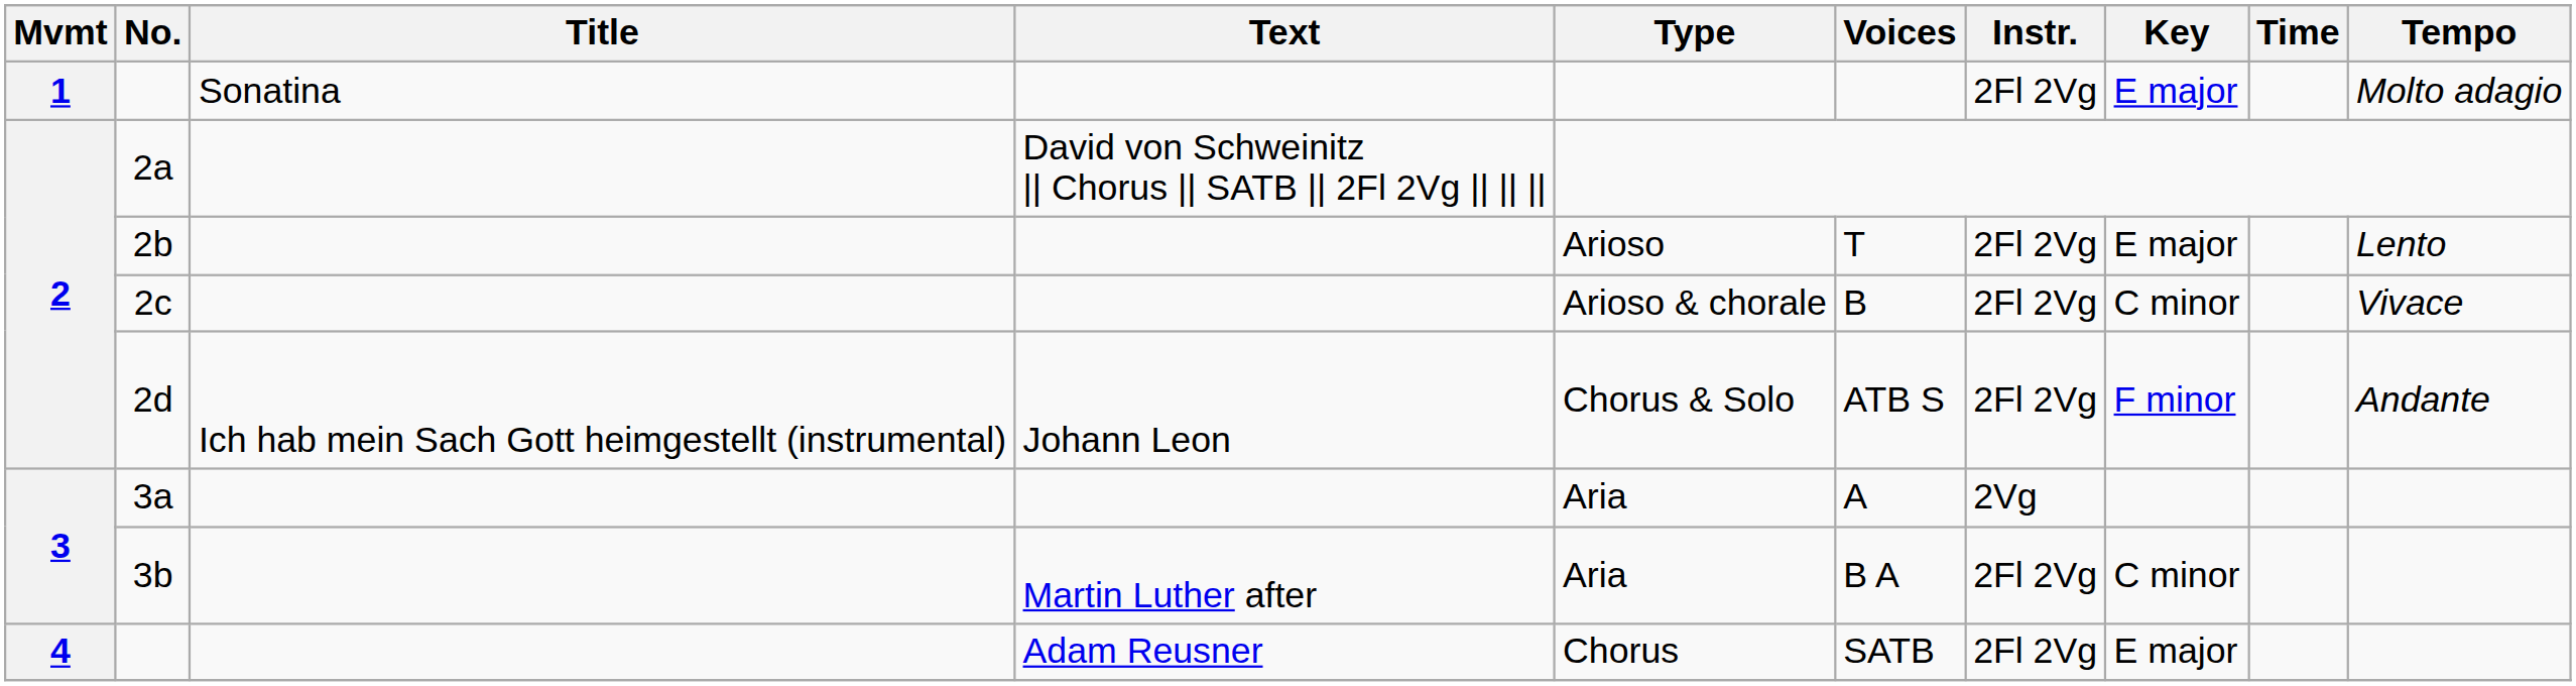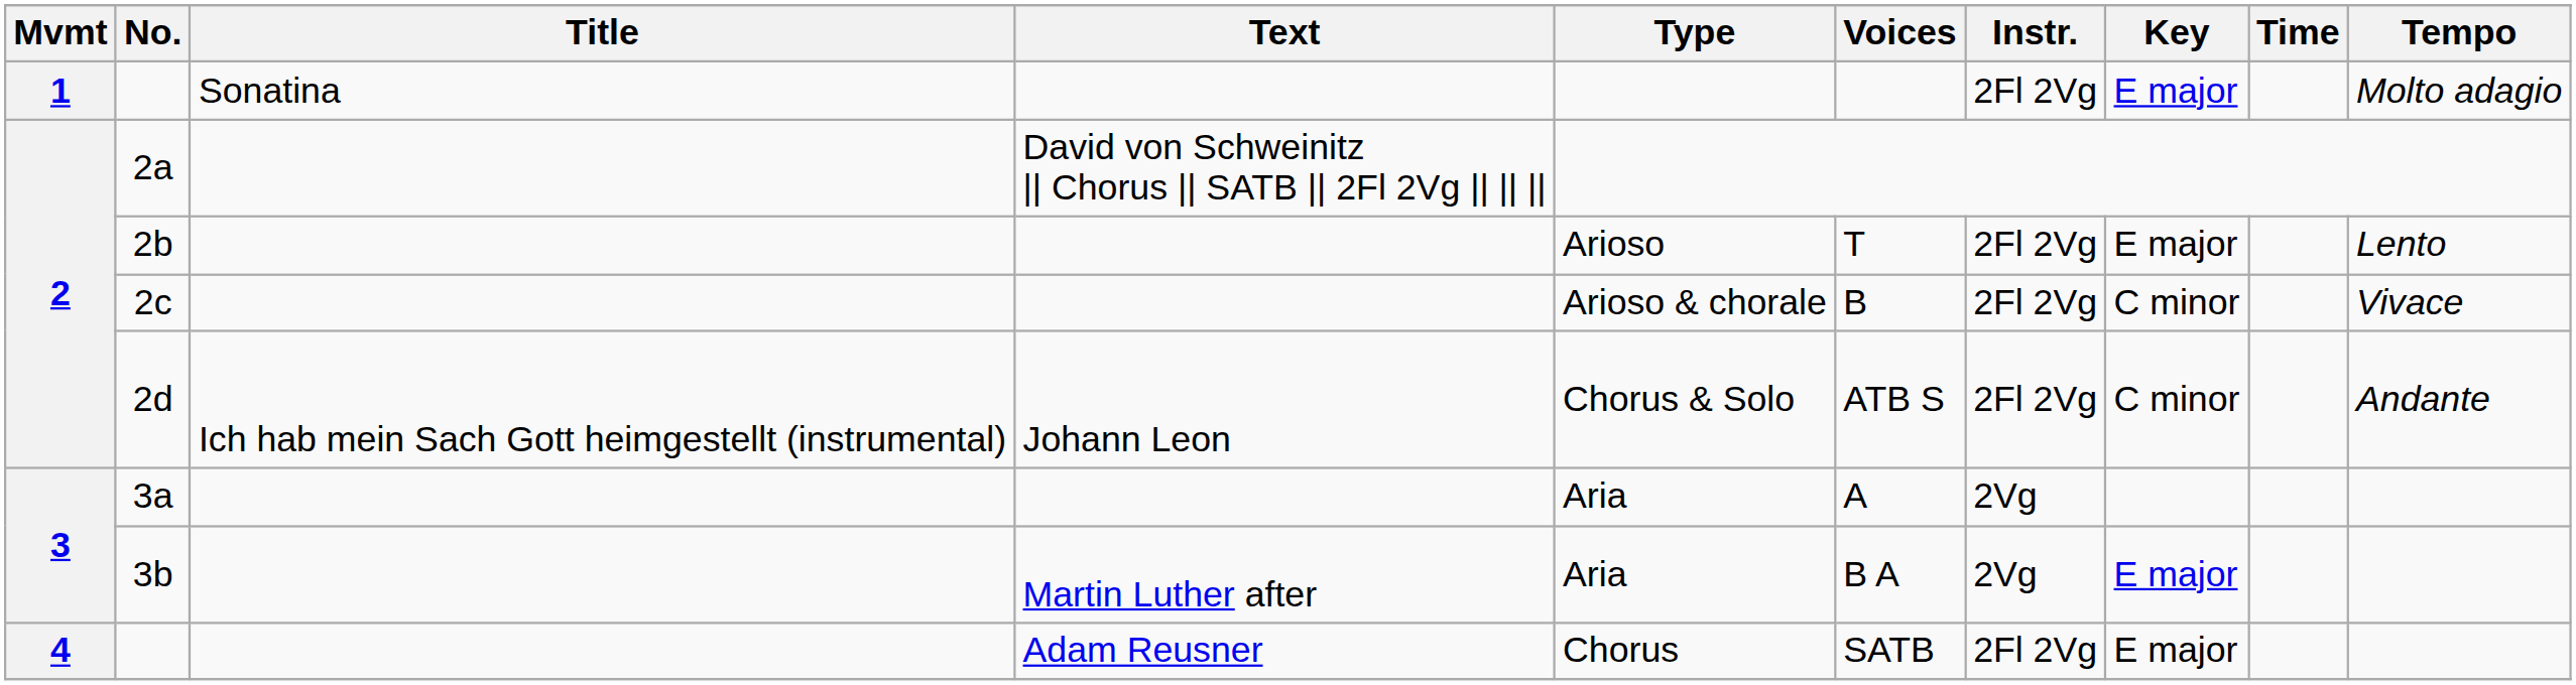2d | Key: F minor -> C minor
3b | Instr.: 2Fl 2Vg -> 2Vg
3b | Key: C minor -> E major
